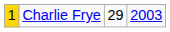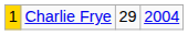Charlie Frye | column 4: 2003 -> 2004
